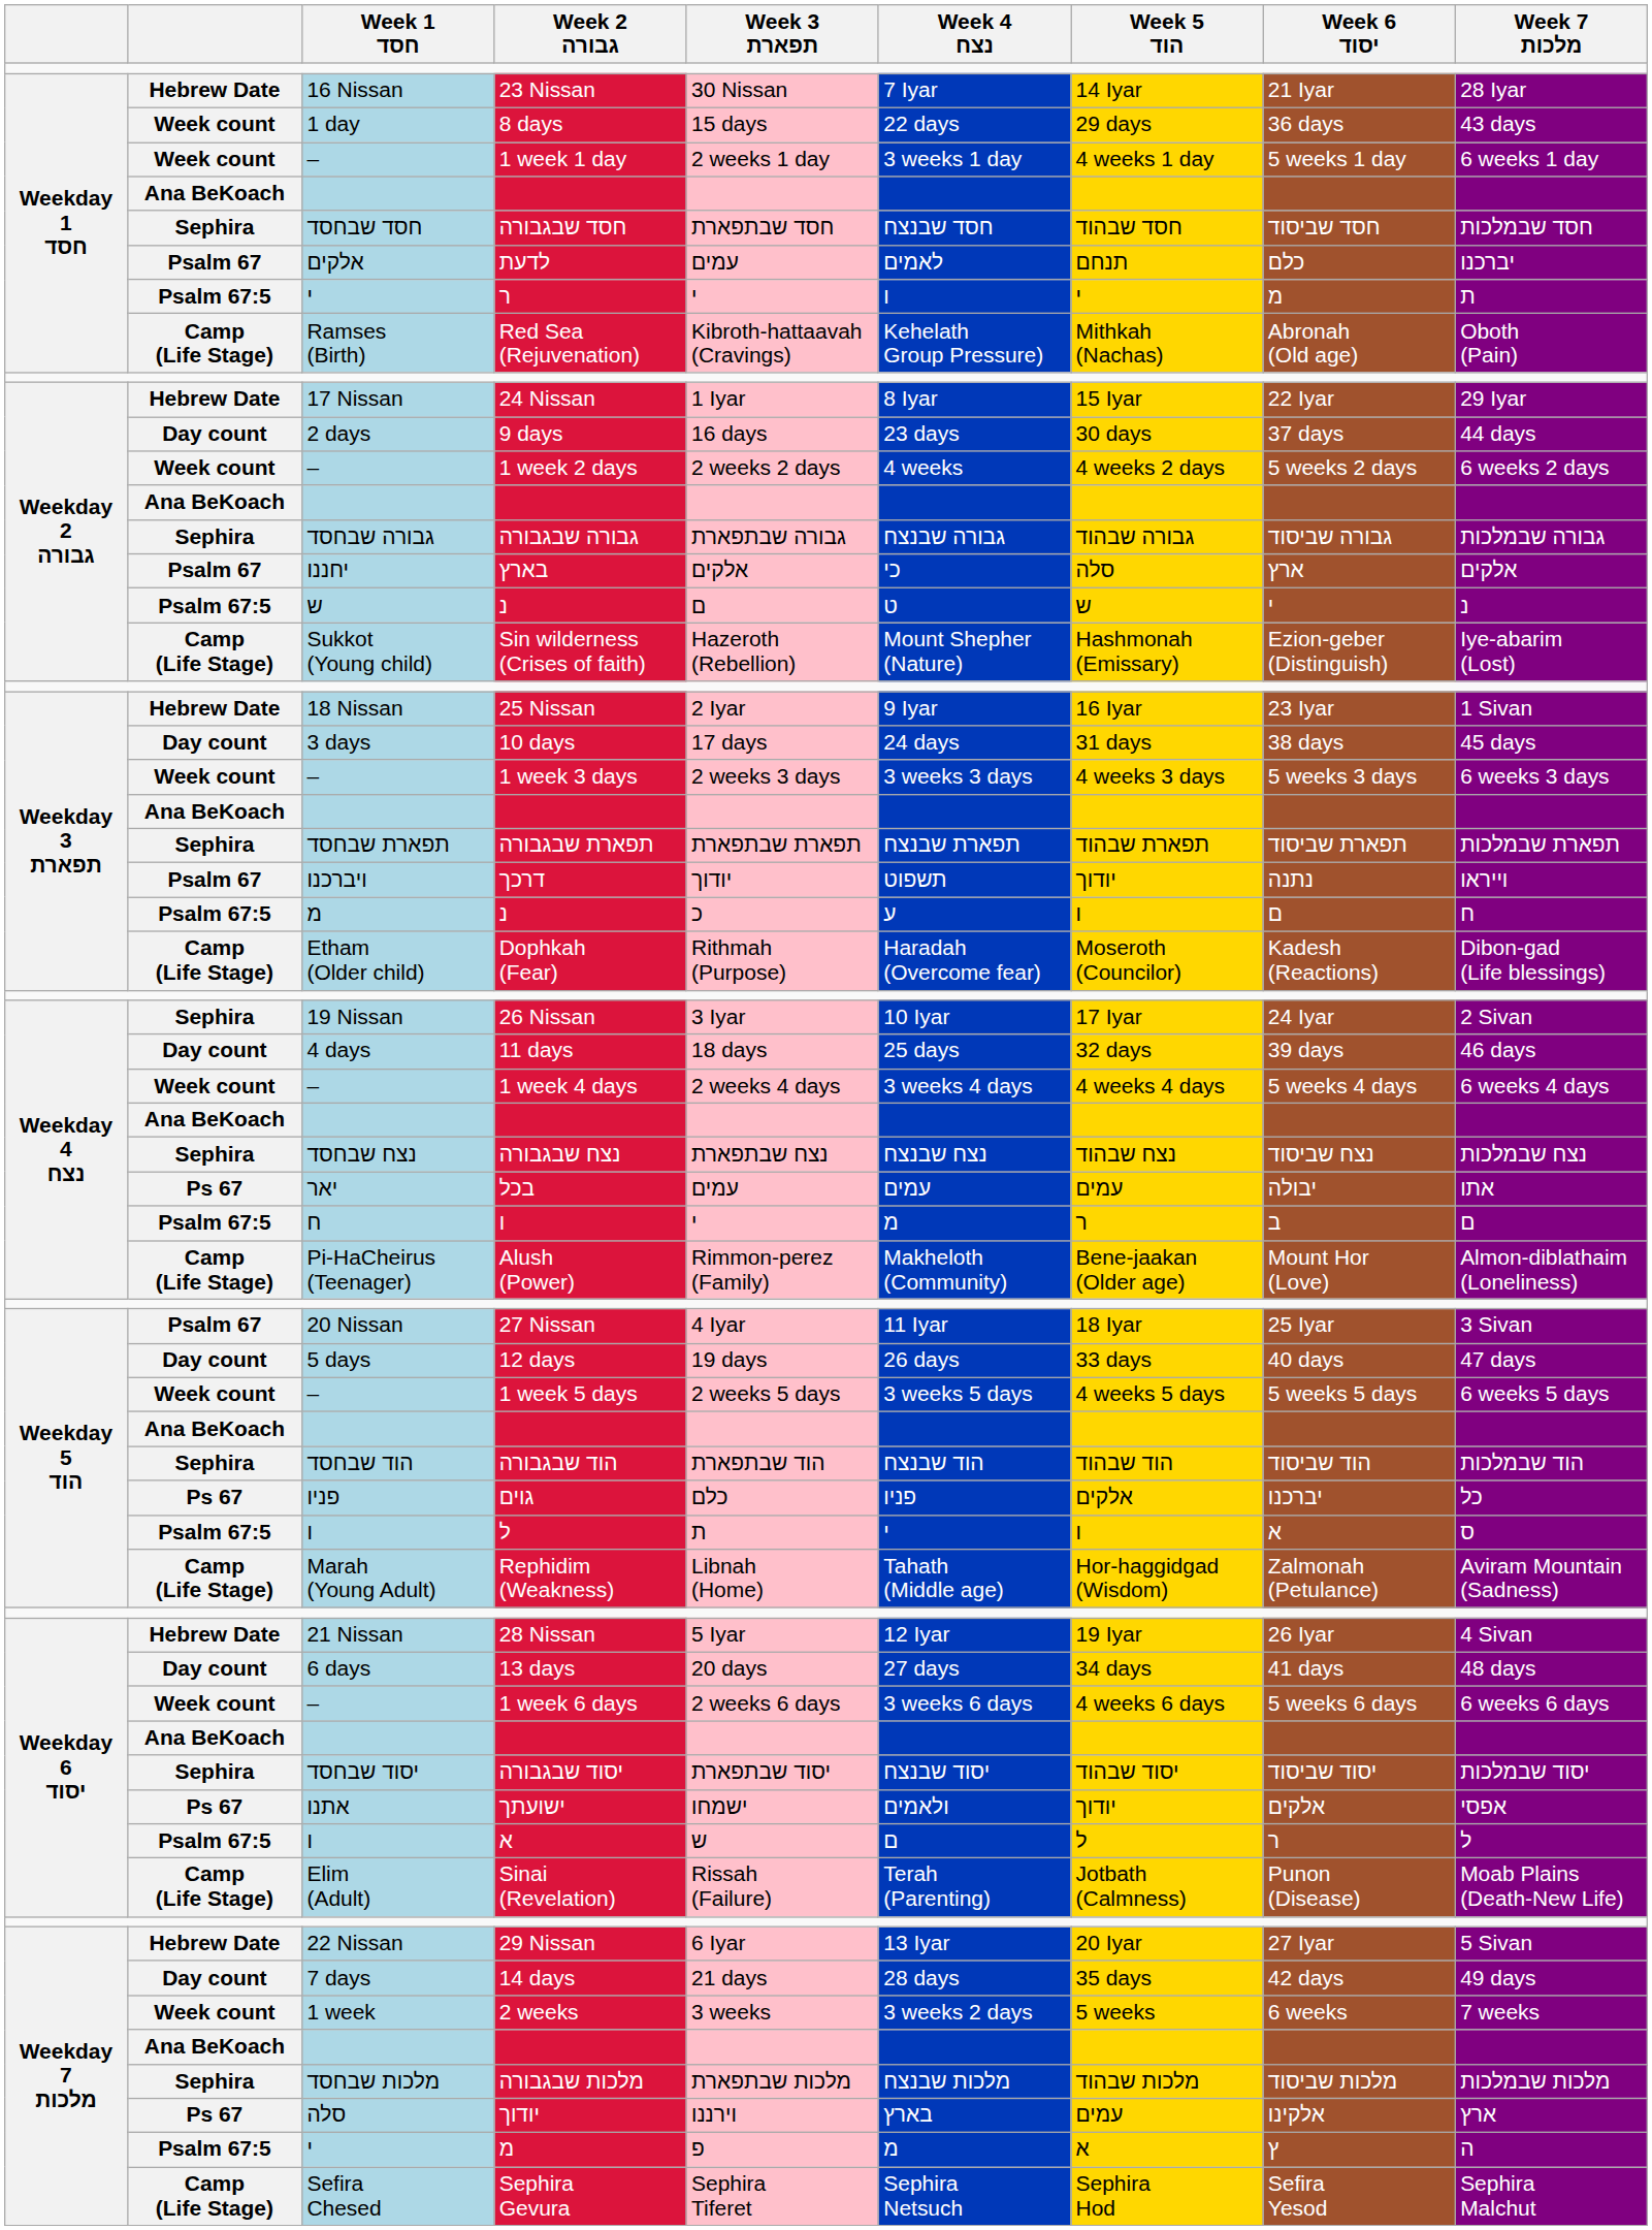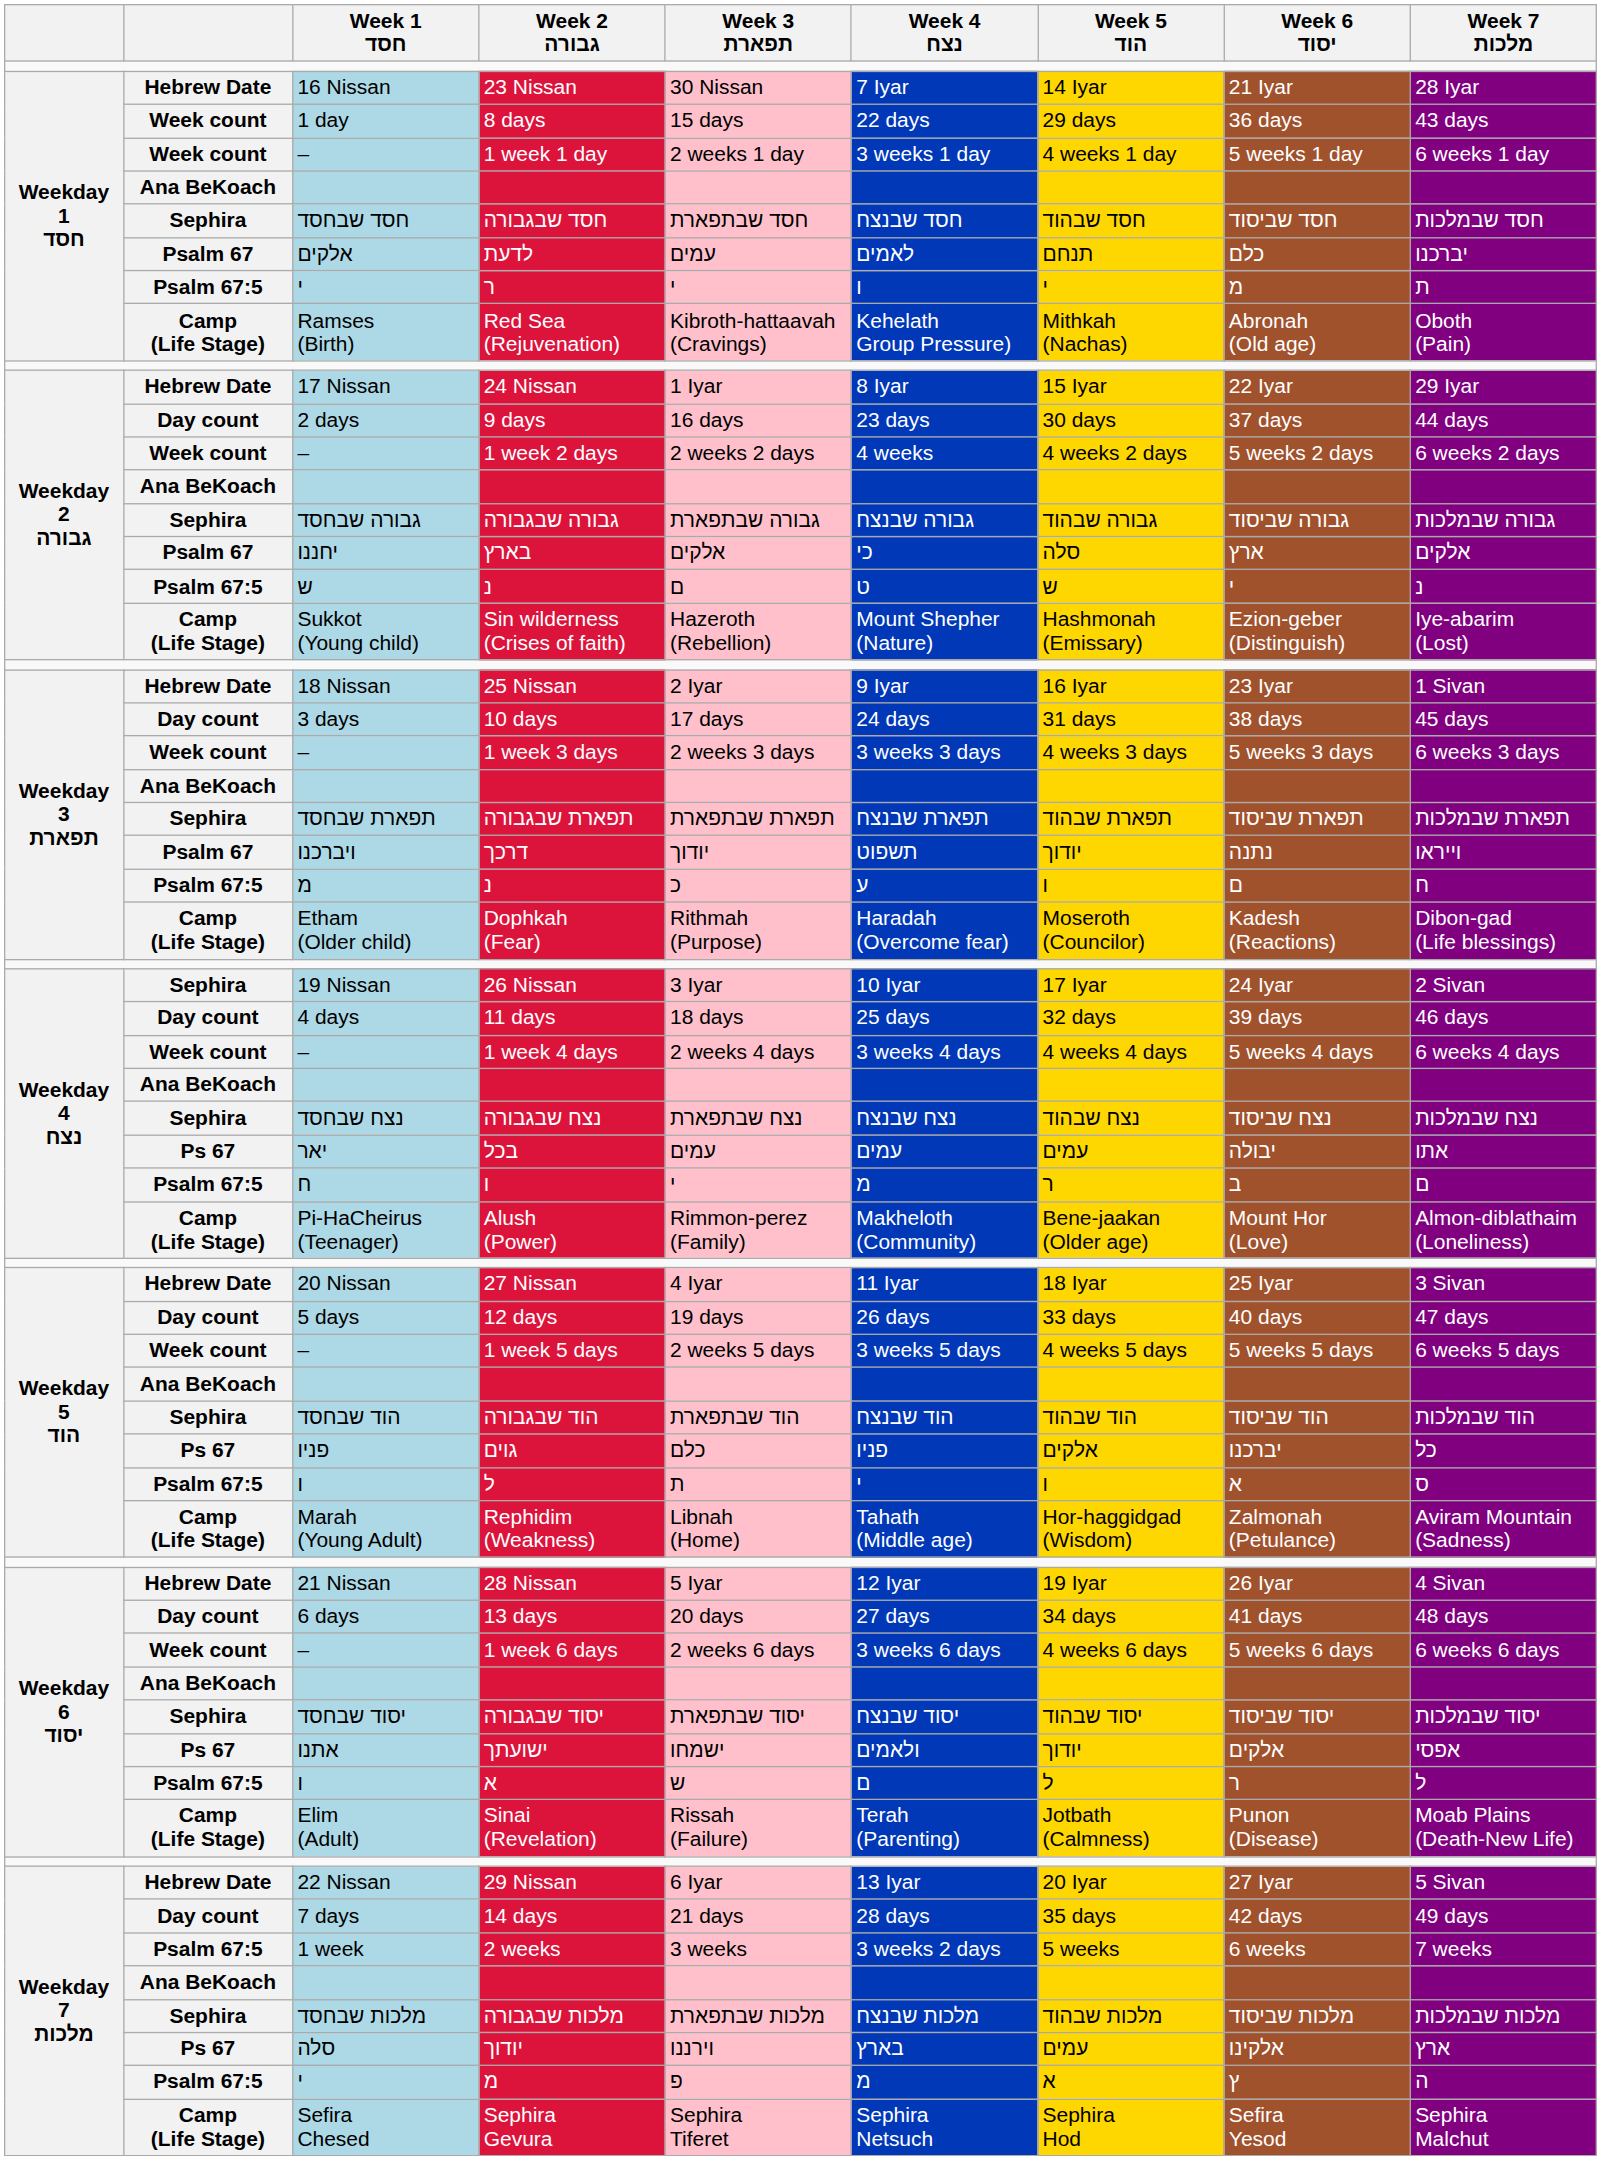27 Nissan | column 2: Psalm 67 -> Hebrew Date
2 weeks | column 2: Week count -> Psalm 67:5
